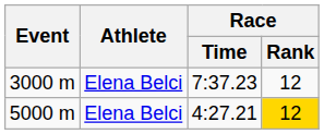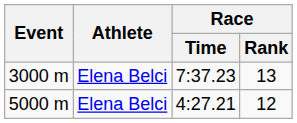3000 m | Race / Rank: 12 -> 13
5000 m | Race / Rank: gold background -> no background
